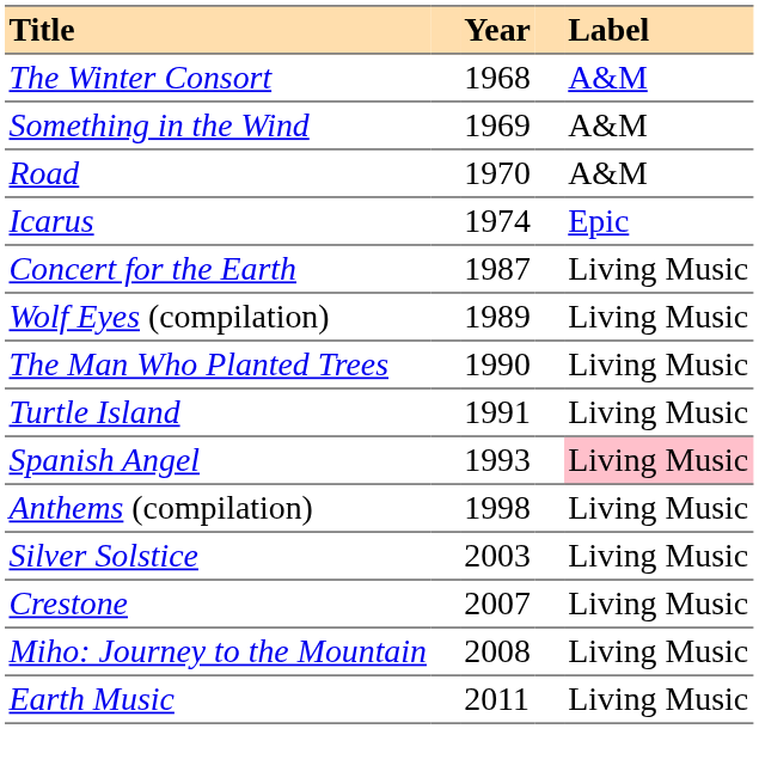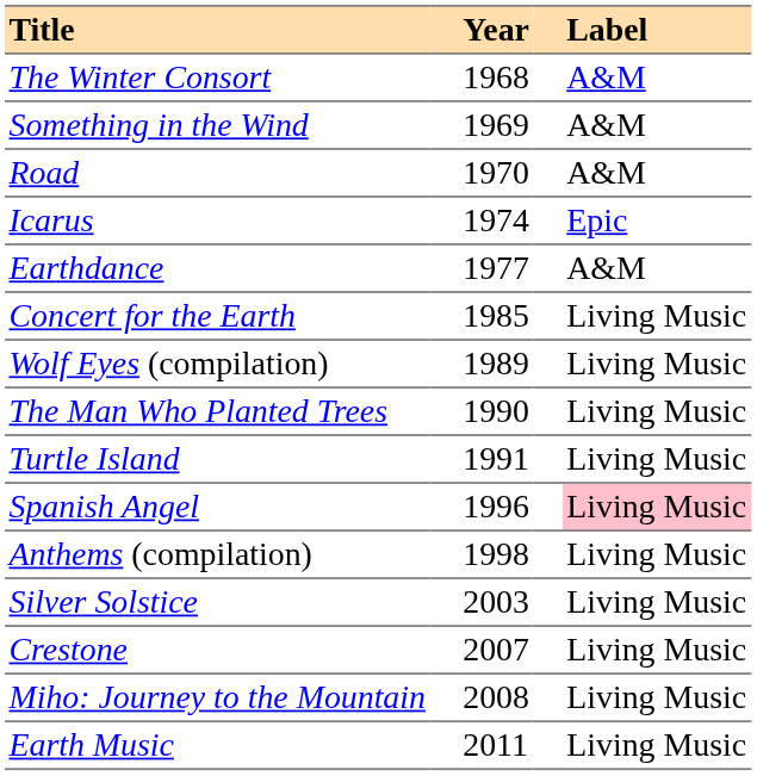+ row: Earthdance | 1977 | A&M
Concert for the Earth | Year: 1987 -> 1985
Spanish Angel | Year: 1993 -> 1996
